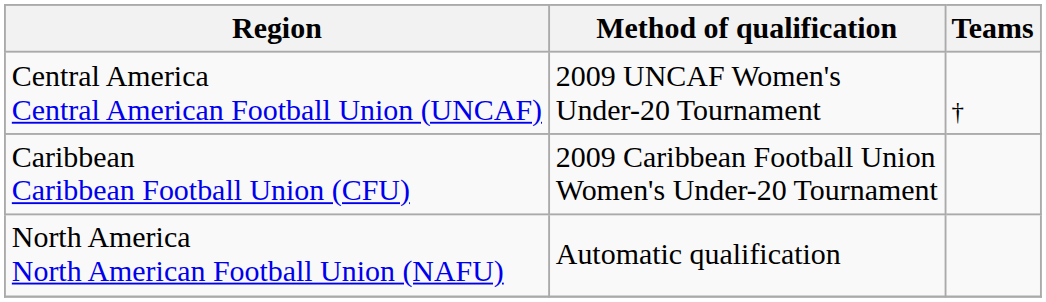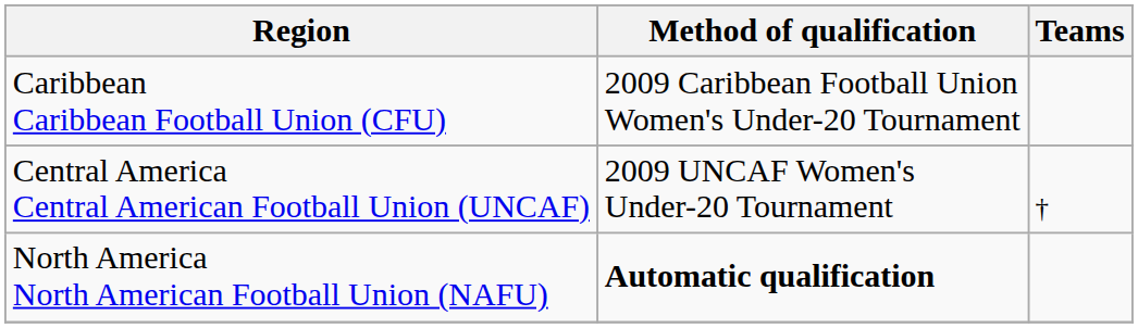rows swapped: Caribbean Caribbean Football Union (CFU) <-> Central America Central American Football Union (UNCAF)
North America North American Football Union (NAFU) | Method of qualification: normal -> bold
